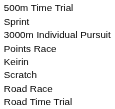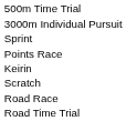rows swapped: Sprint <-> 3000m Individual Pursuit
